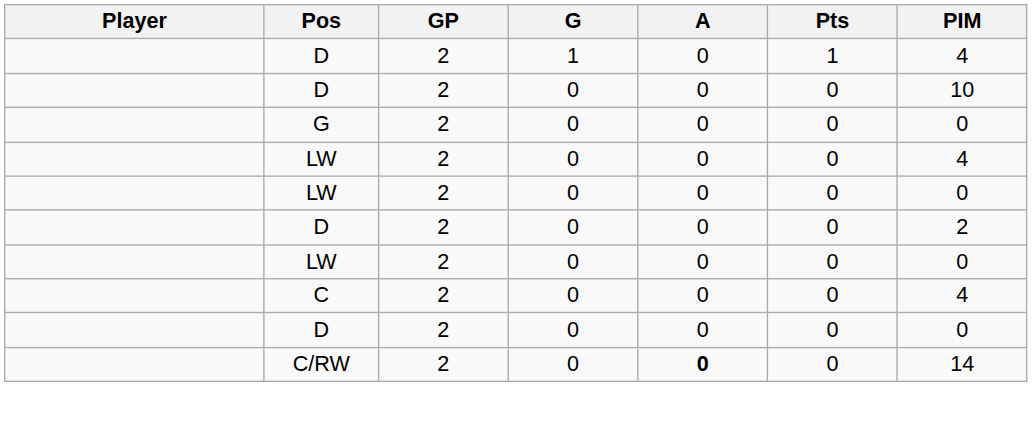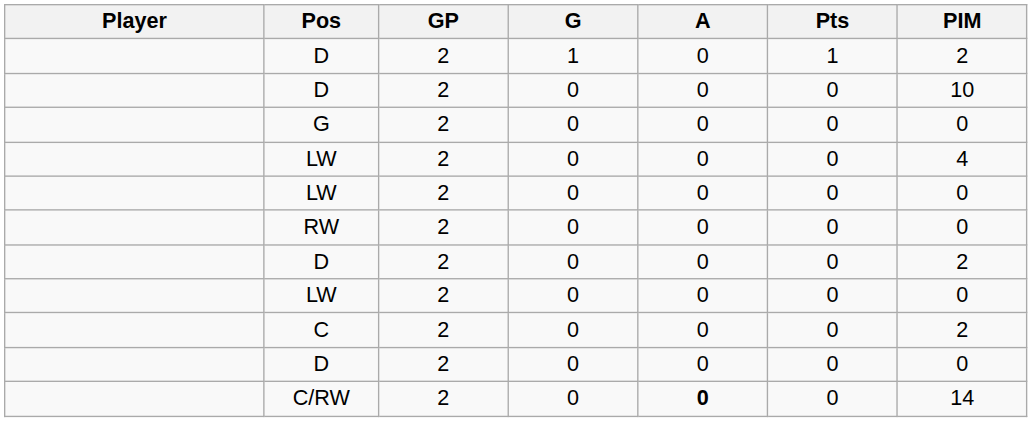D / 1 | PIM: 4 -> 2
+ row: RW | 2 | 0 | 0 | 0 | 0
C | PIM: 4 -> 2
